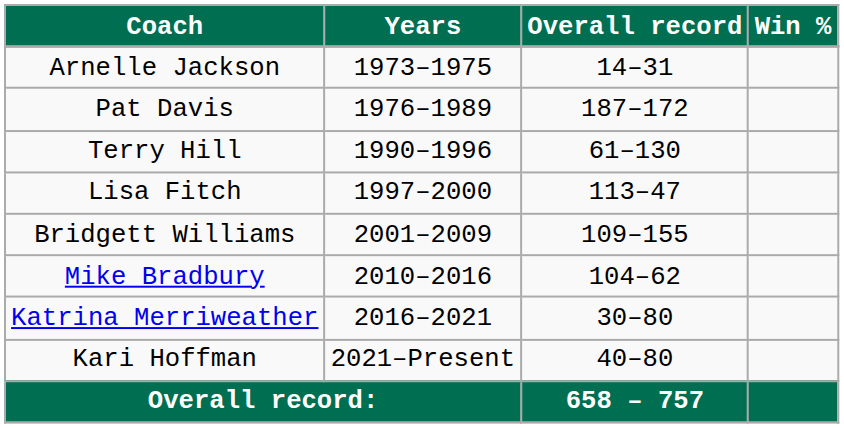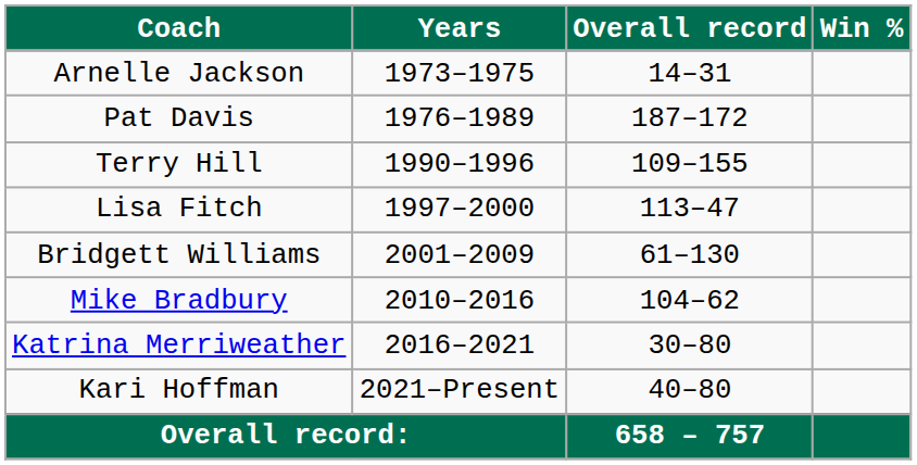Terry Hill | Overall record: 61–130 -> 109–155
Bridgett Williams | Overall record: 109–155 -> 61–130
